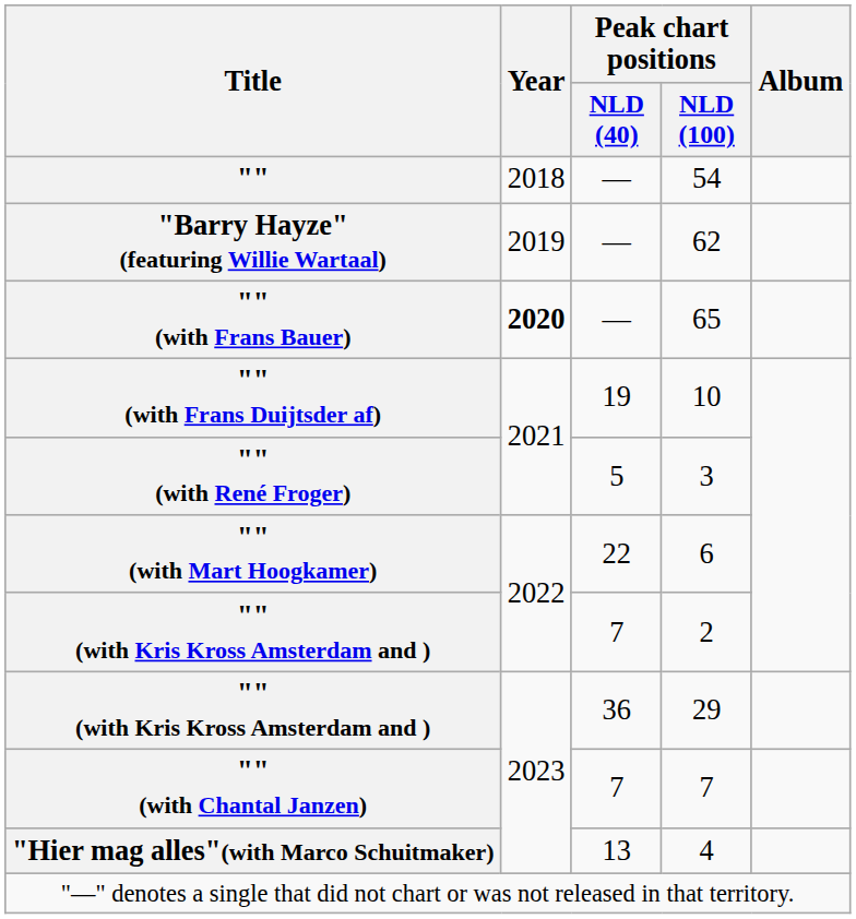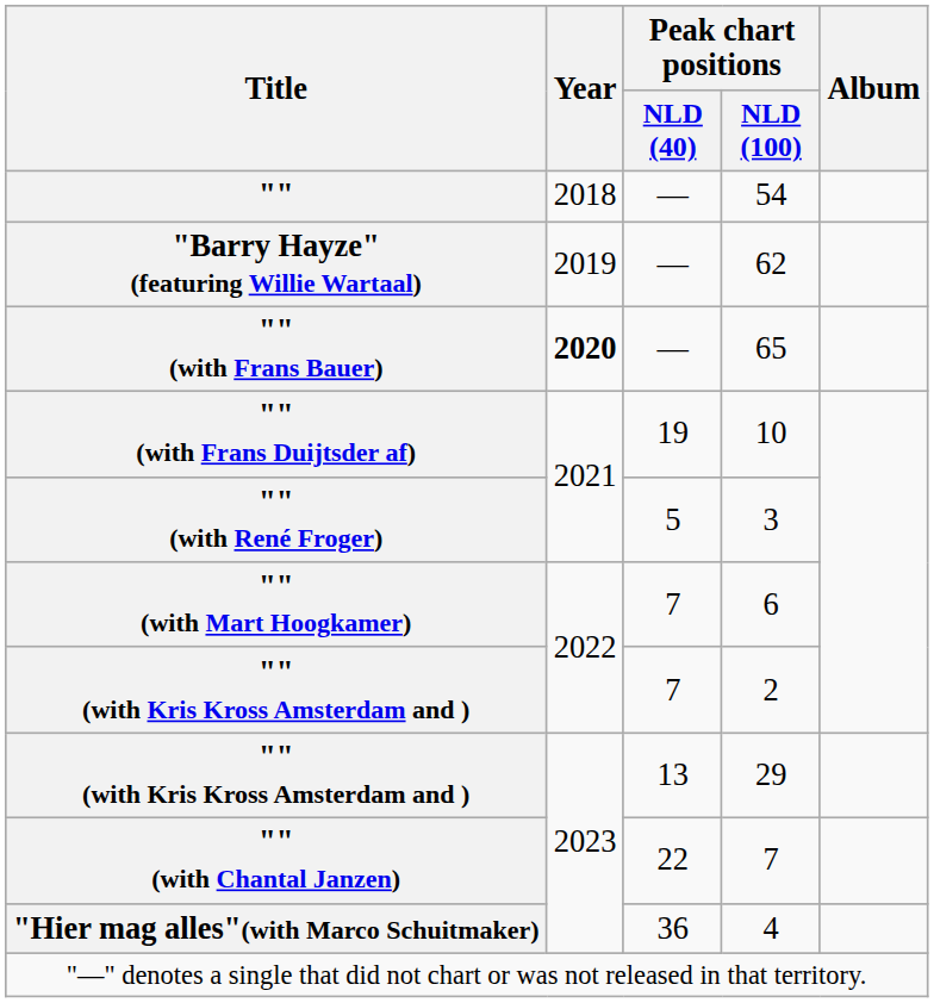"" (with Mart Hoogkamer) | Peak chart positions / NLD (40): 22 -> 7
"" (with Kris Kross Amsterdam and ) / 29 | Peak chart positions / NLD (40): 36 -> 13
"" (with Chantal Janzen) | Peak chart positions / NLD (40): 7 -> 22
"Hier mag alles"(with Marco Schuitmaker) | Peak chart positions / NLD (40): 13 -> 36
